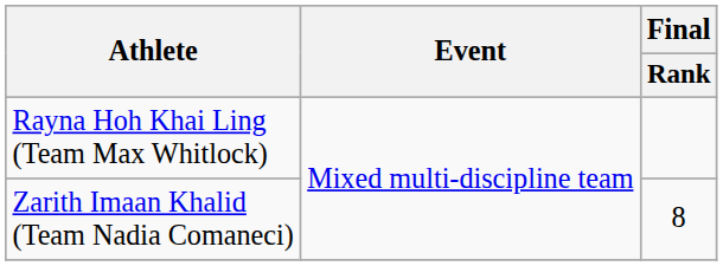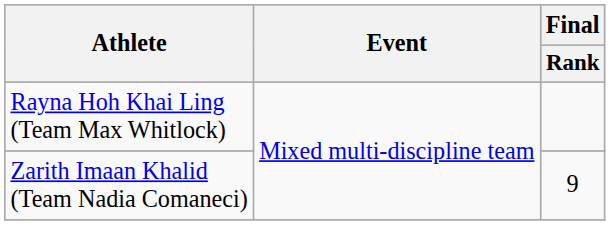Zarith Imaan Khalid (Team Nadia Comaneci) | Final / Rank: 8 -> 9
